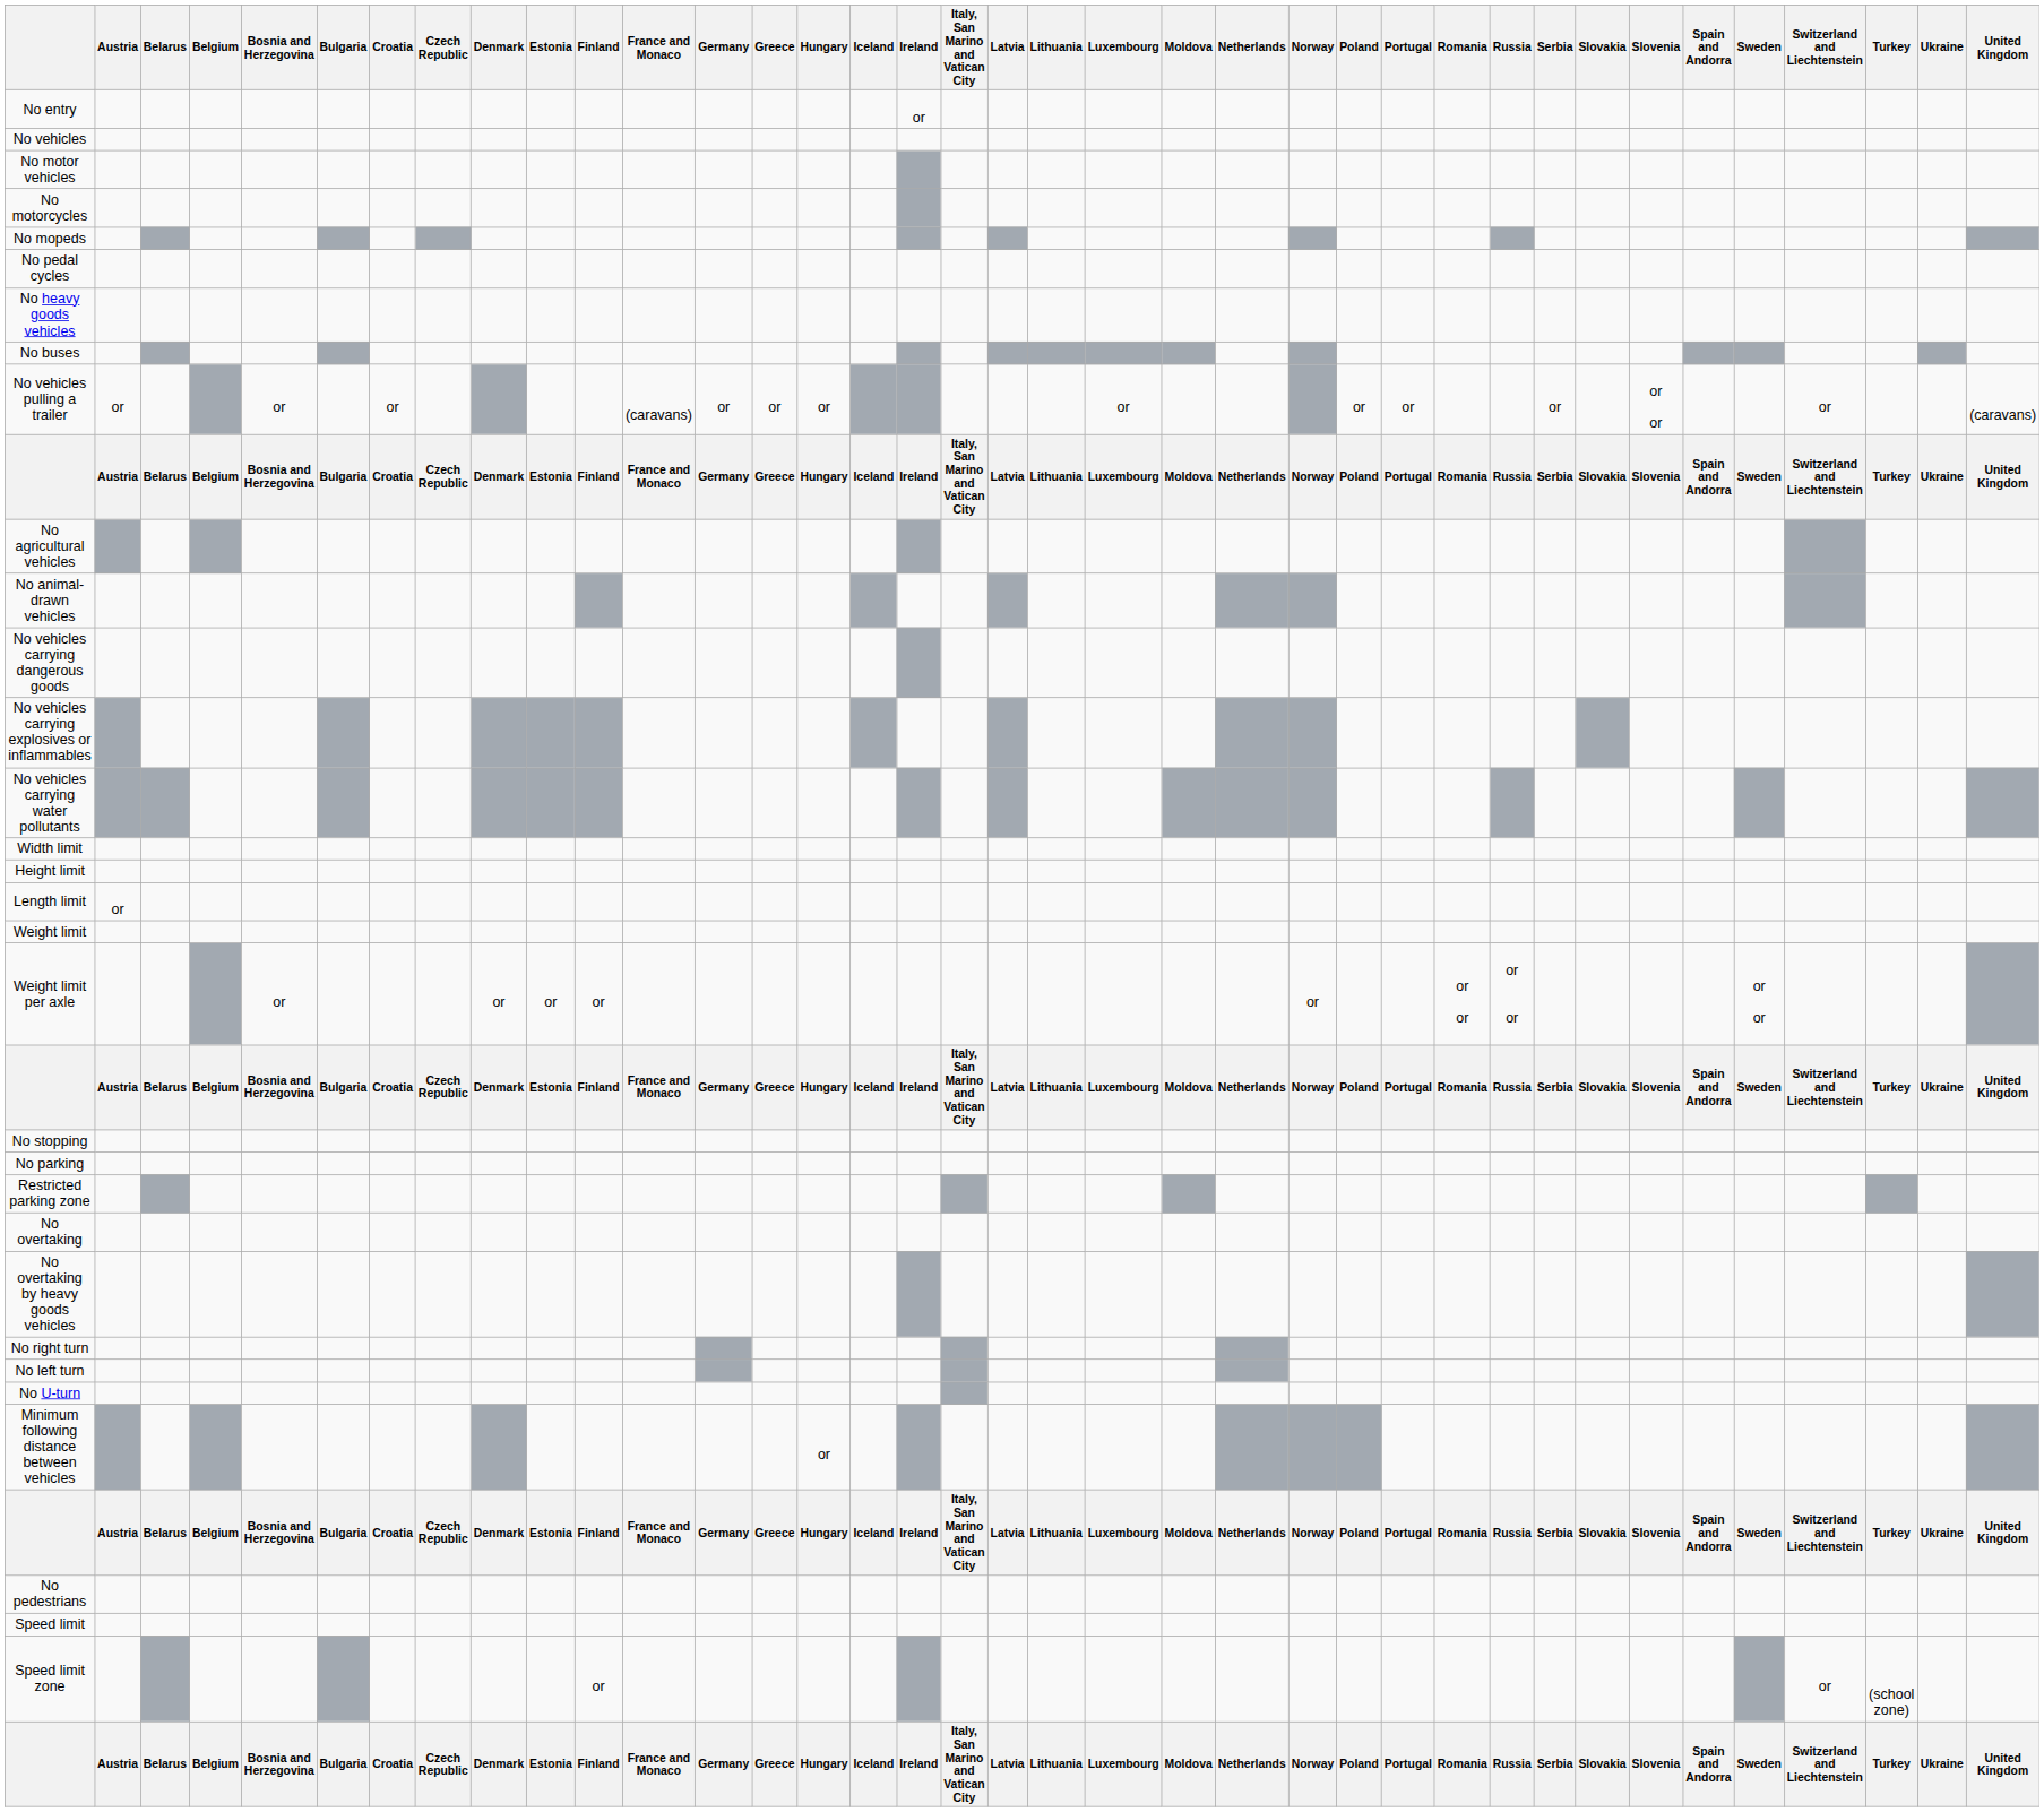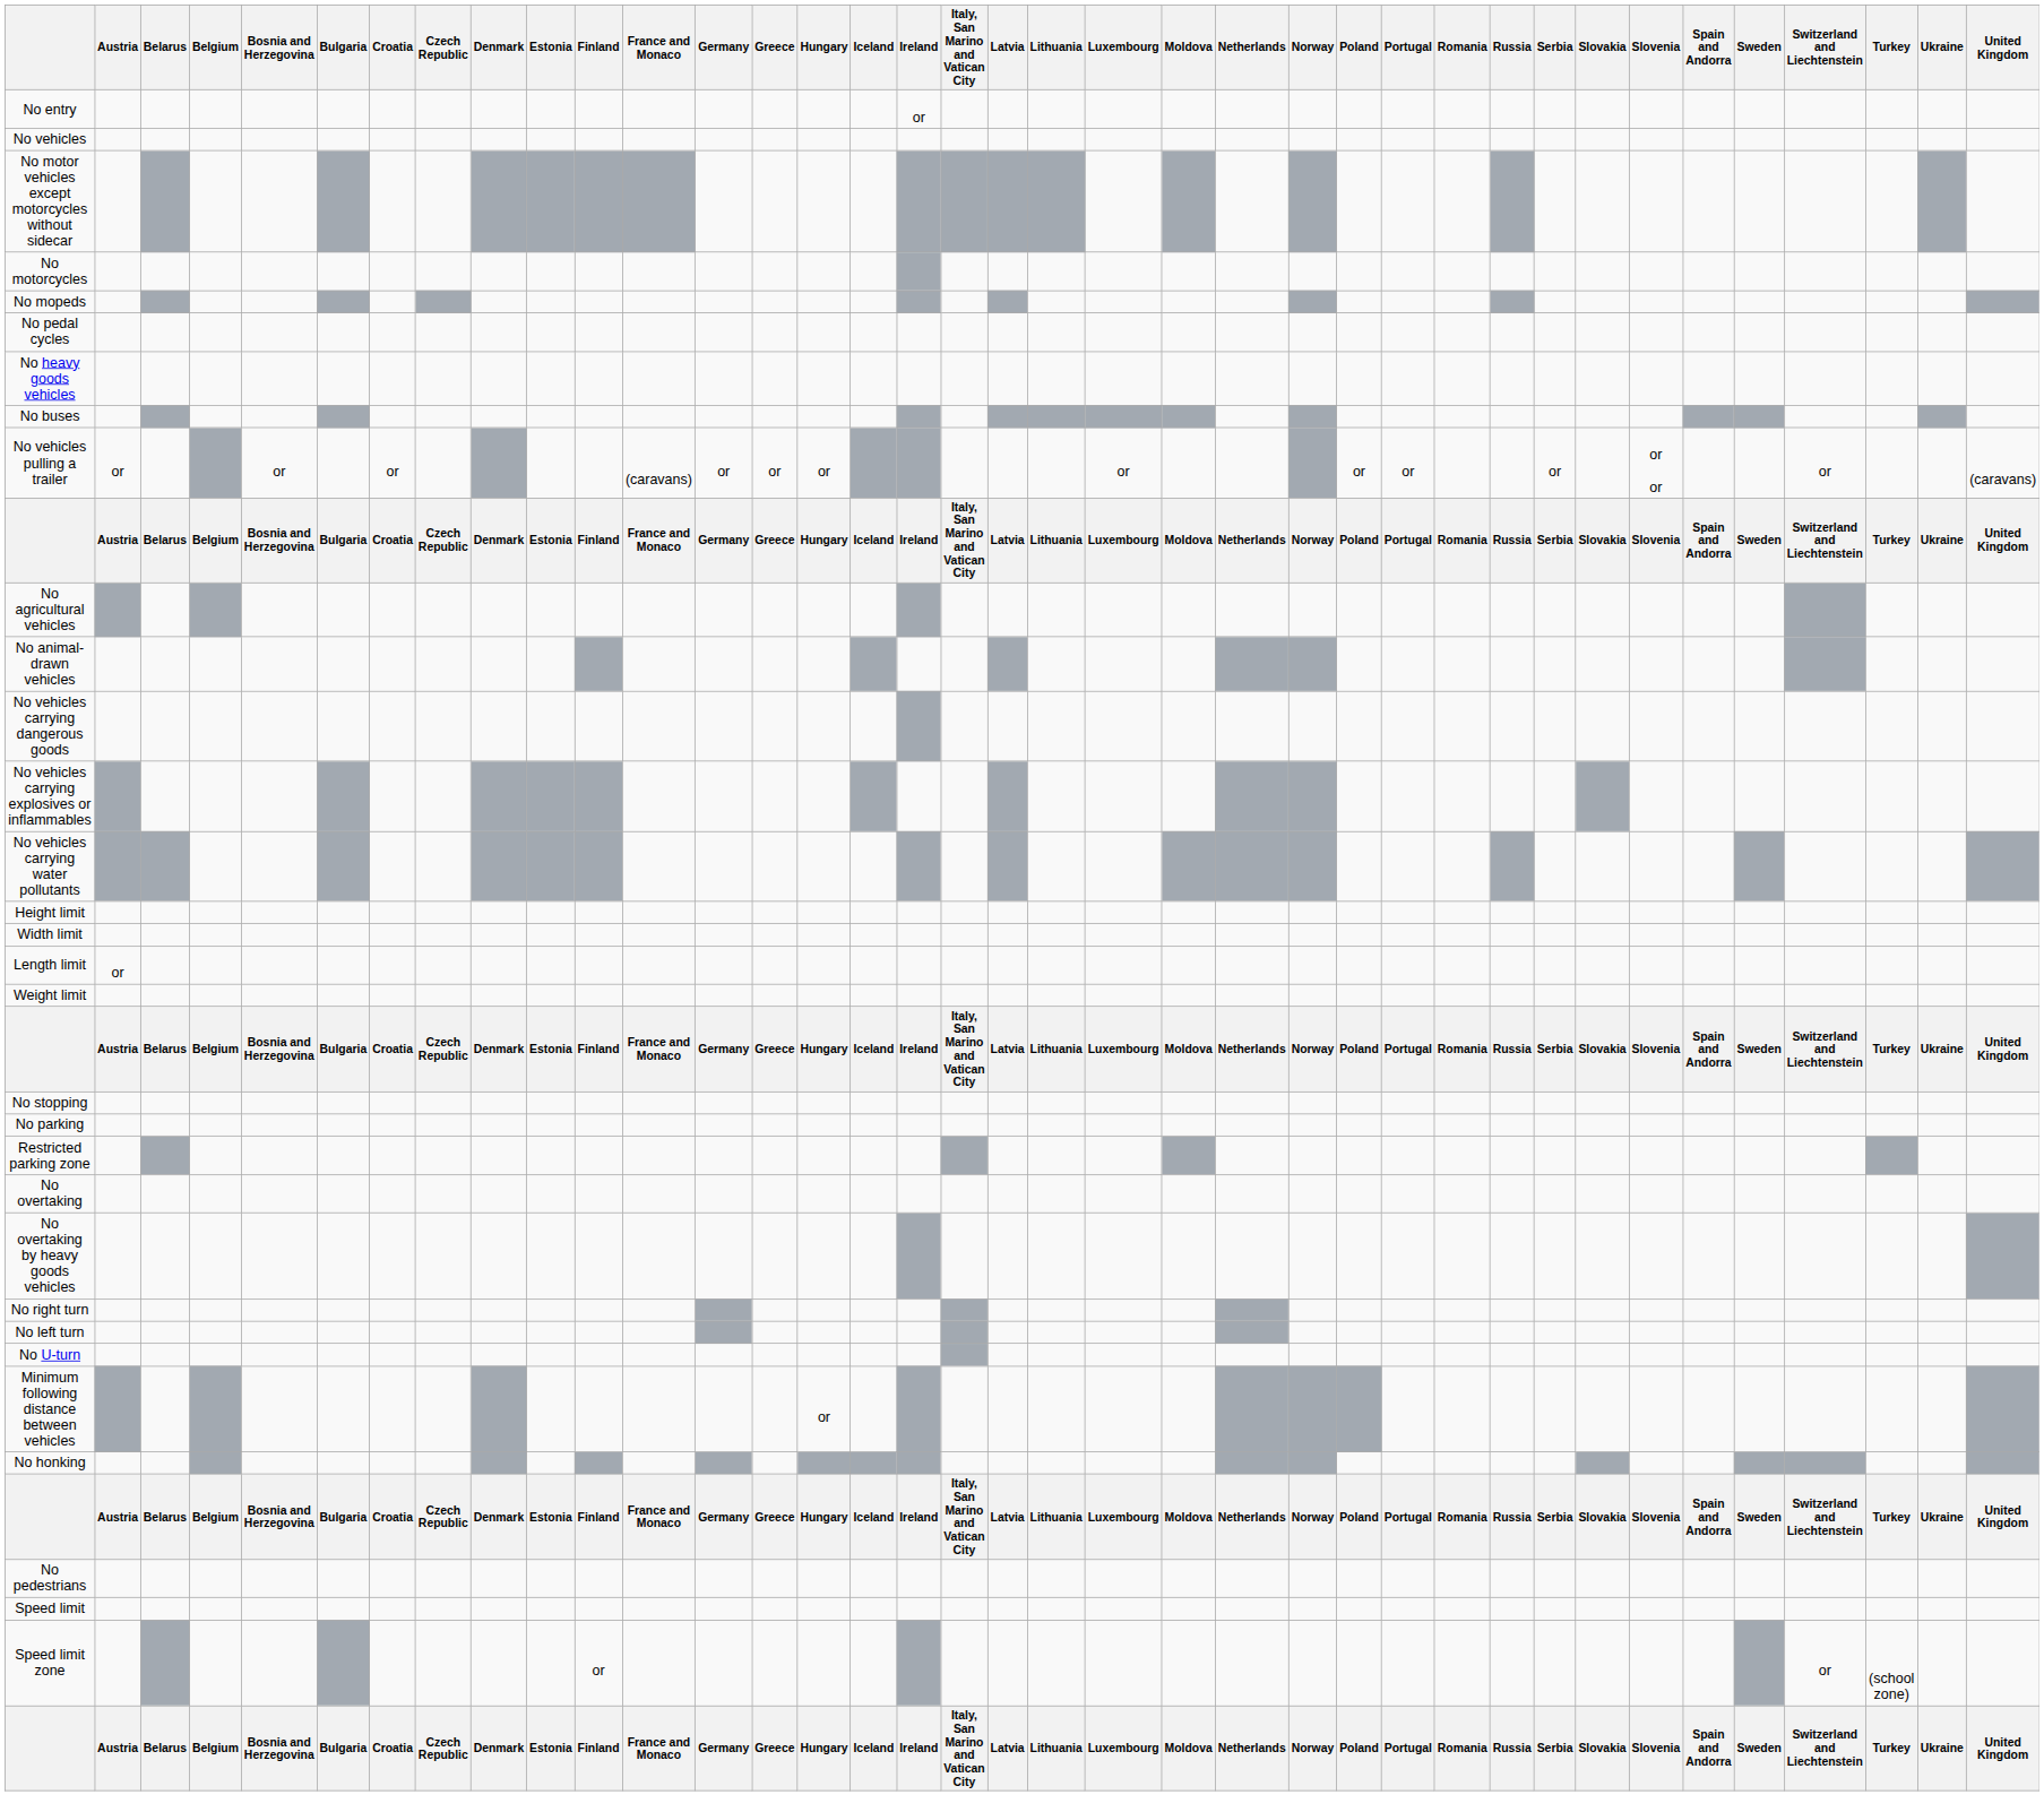- row: No motor vehicles
+ row: No motor vehicles except motorcycles without sidecar
rows swapped: Height limit <-> Width limit
- row: Weight limit per axle | or | or | or | or | or | or or | or or | or or
+ row: No honking
